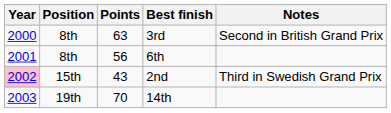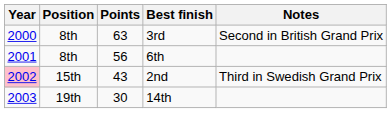14th | Points: 70 -> 30
